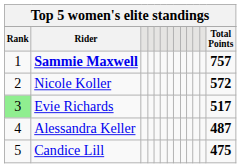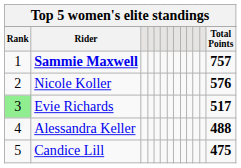Nicole Koller | Total Points: 572 -> 576
Alessandra Keller | Total Points: 487 -> 488
